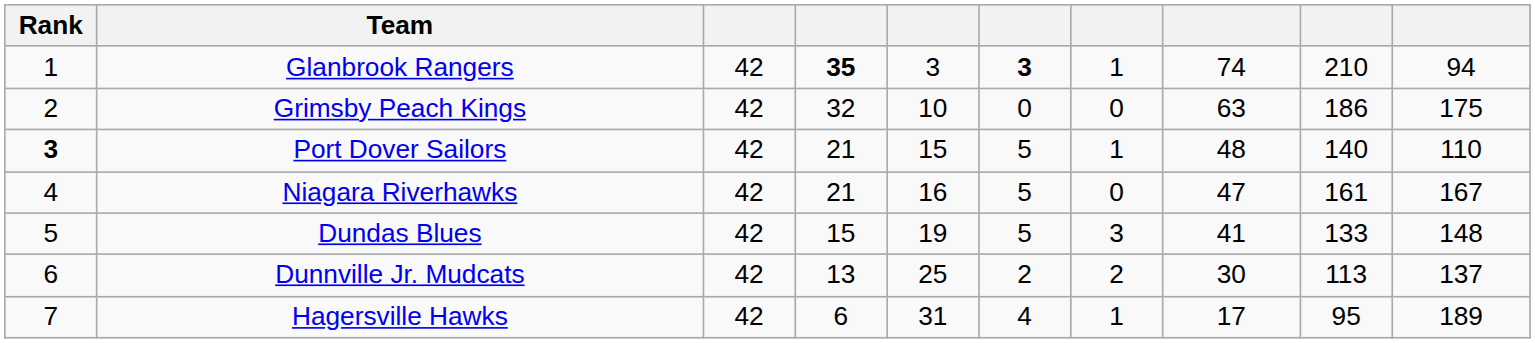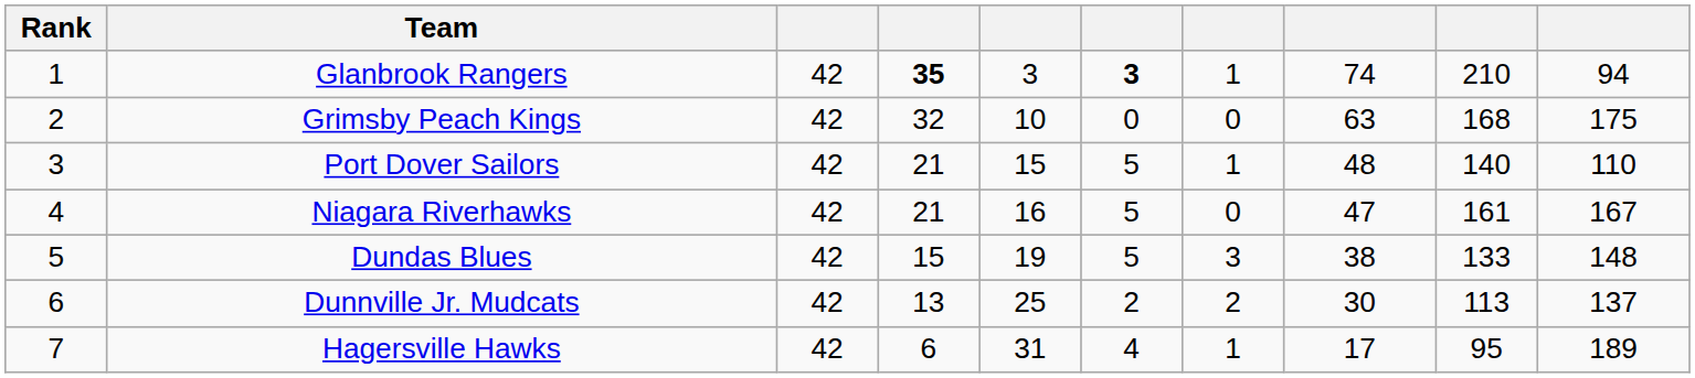Grimsby Peach Kings | column 9: 186 -> 168
Port Dover Sailors | Rank: bold -> normal
Dundas Blues | column 8: 41 -> 38
